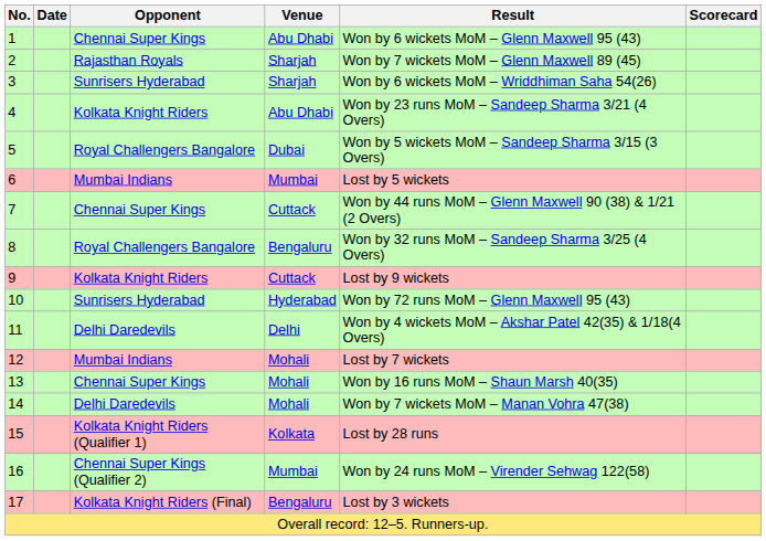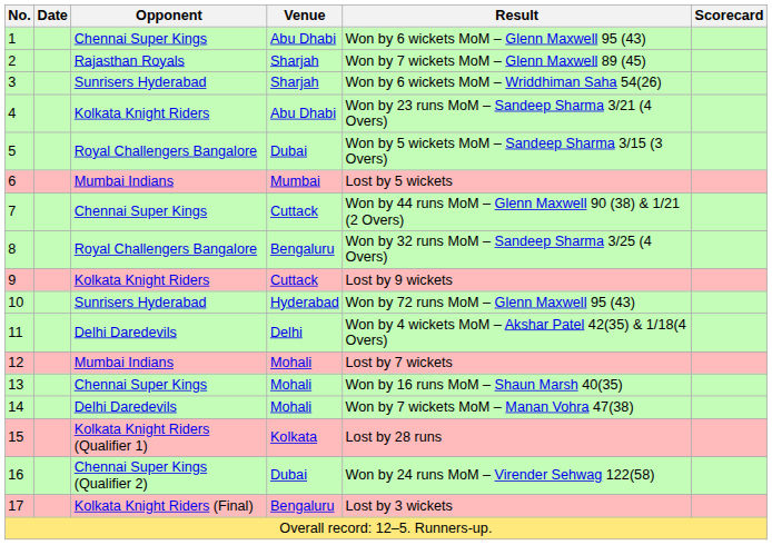16 | Venue: Mumbai -> Dubai
